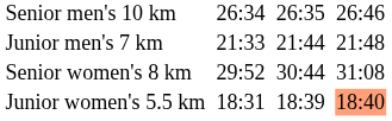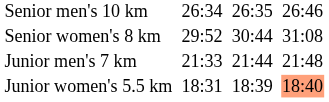rows swapped: Senior women's 8 km <-> Junior men's 7 km
